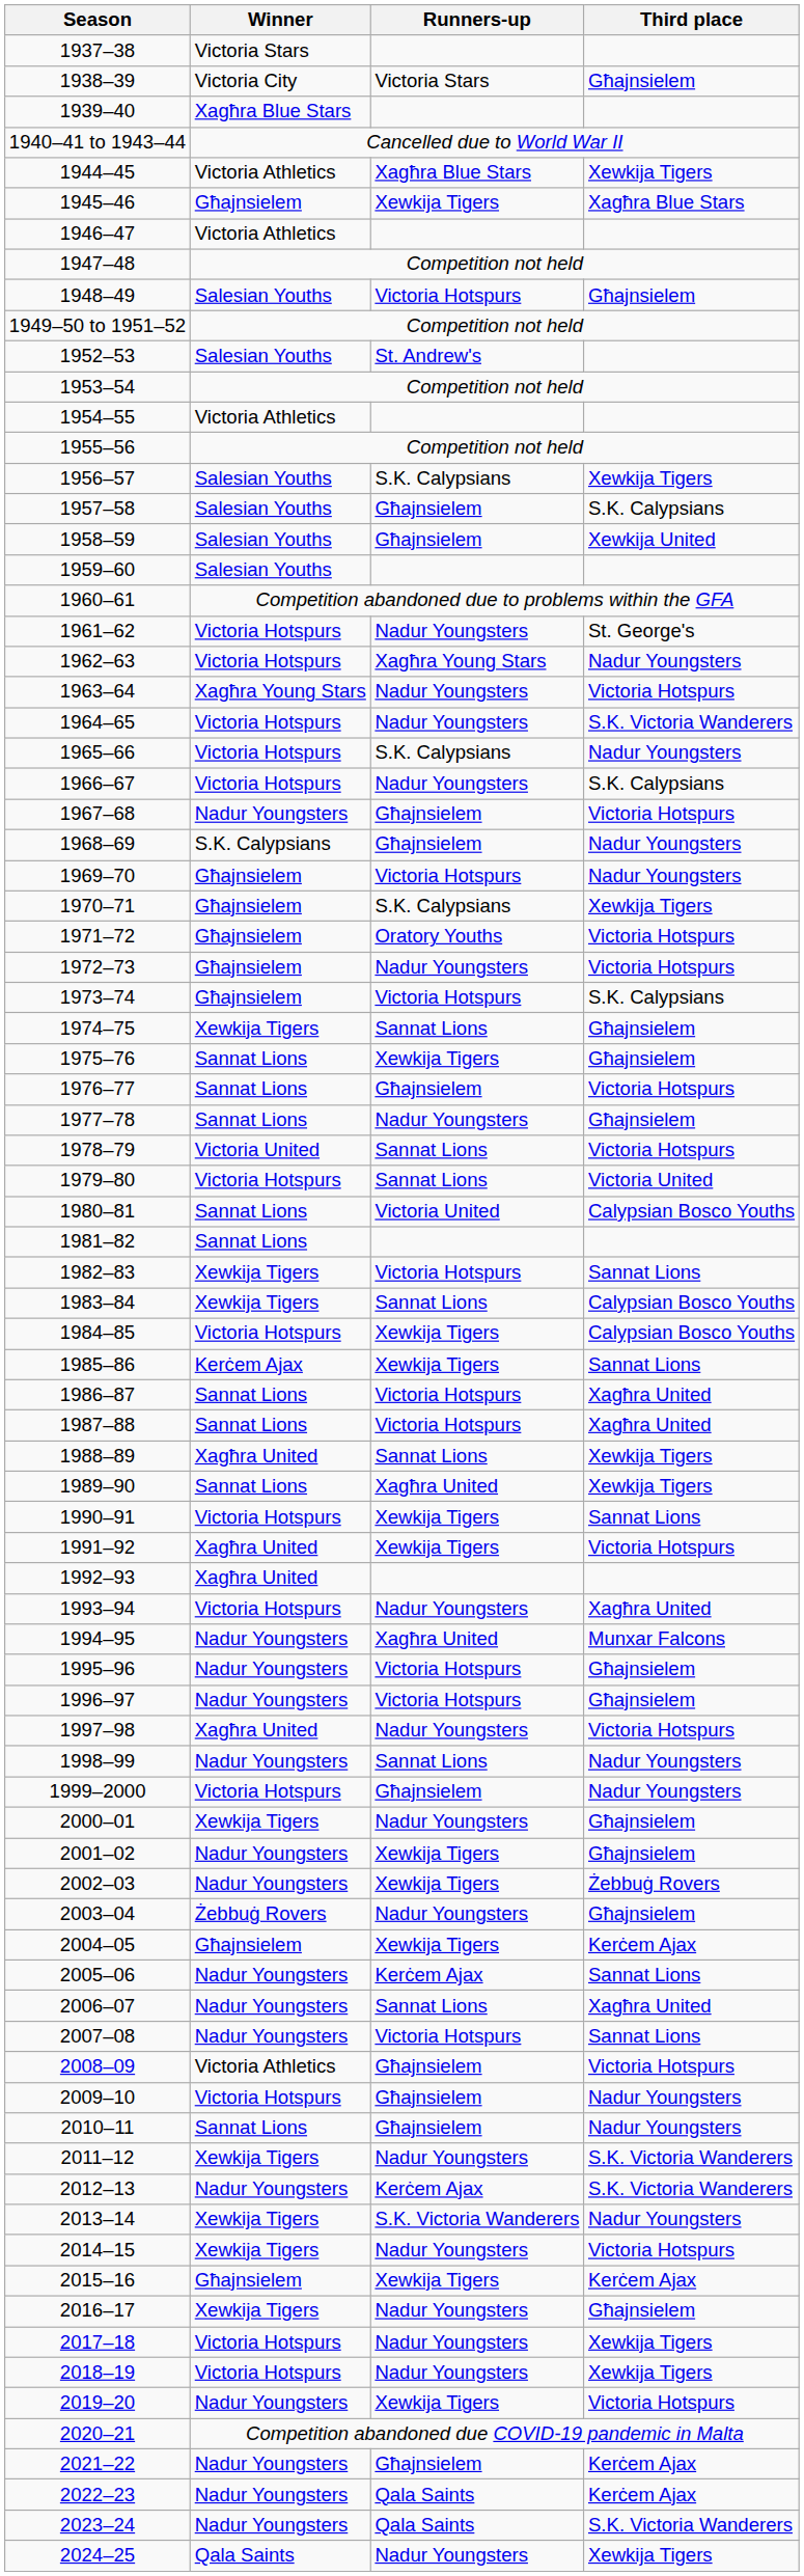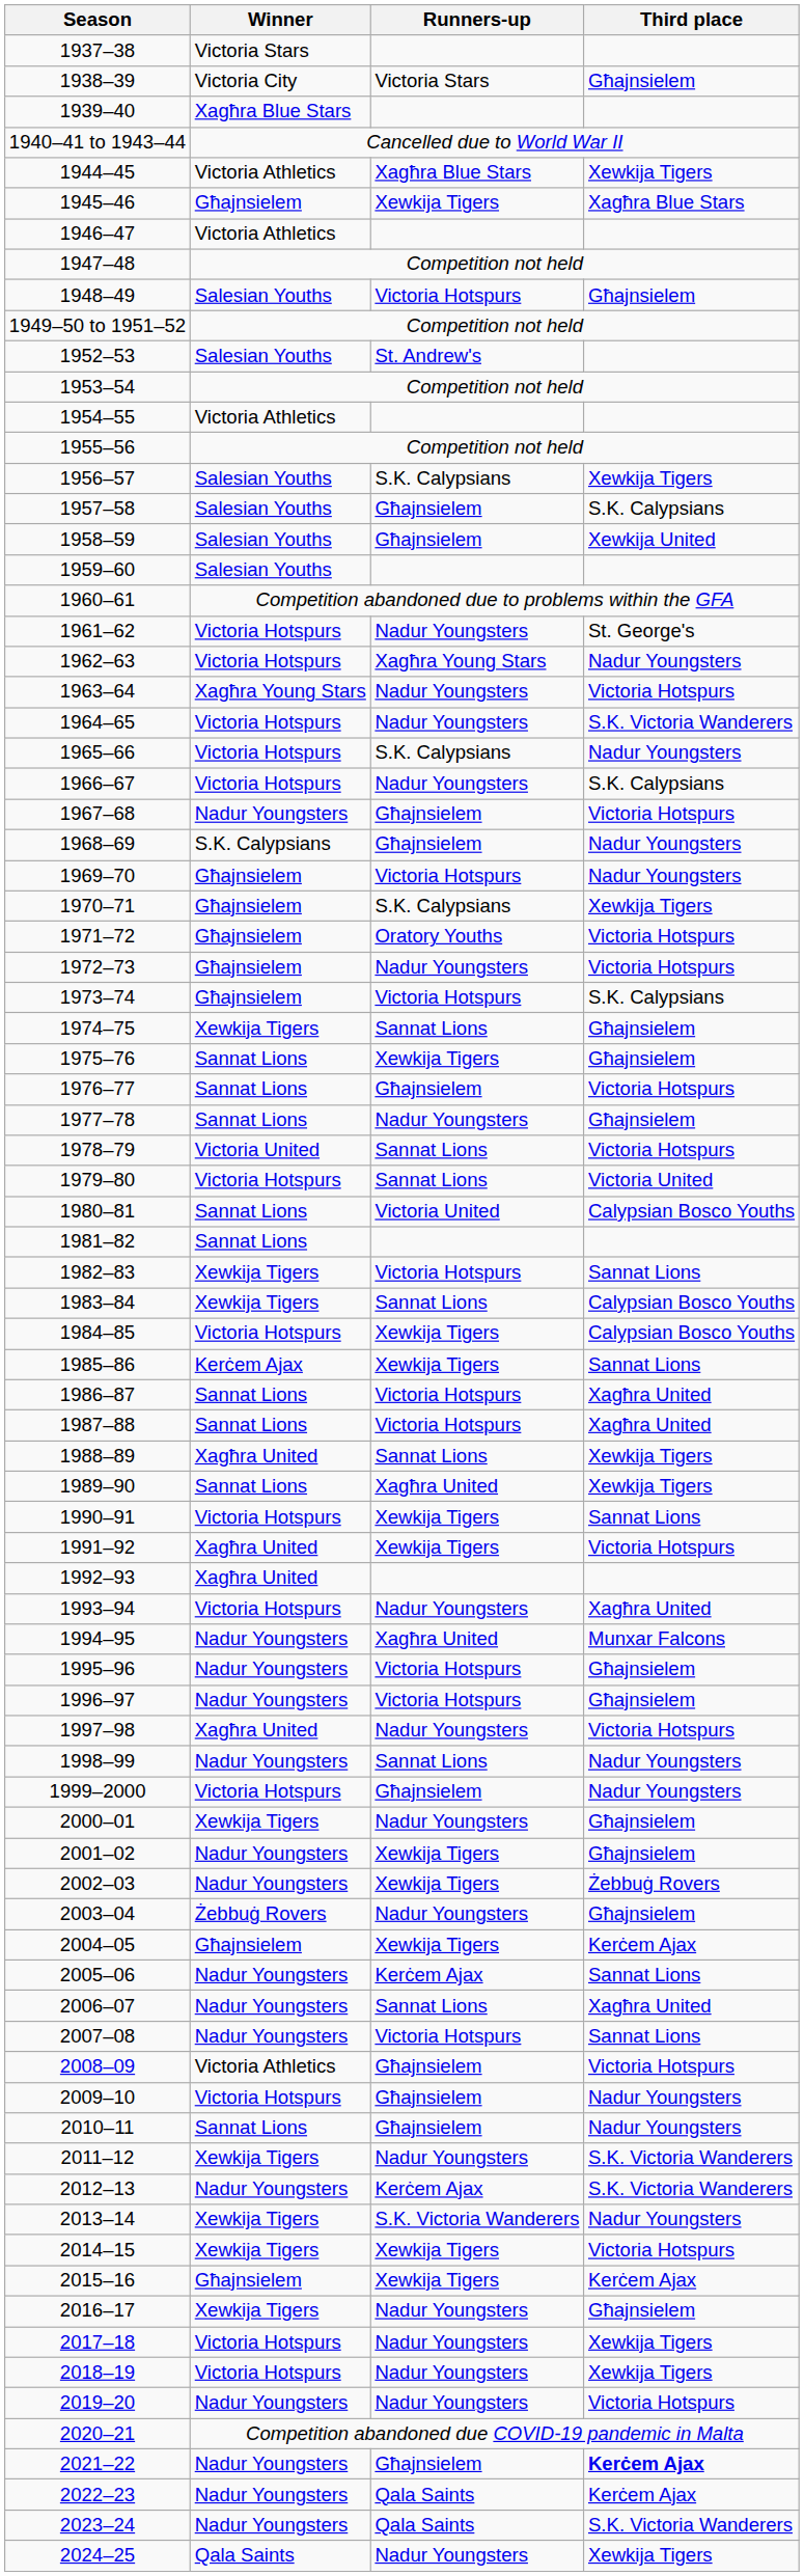2014–15 | Runners-up: Nadur Youngsters -> Xewkija Tigers
2019–20 | Runners-up: Xewkija Tigers -> Nadur Youngsters
2021–22 | Third place: normal -> bold
